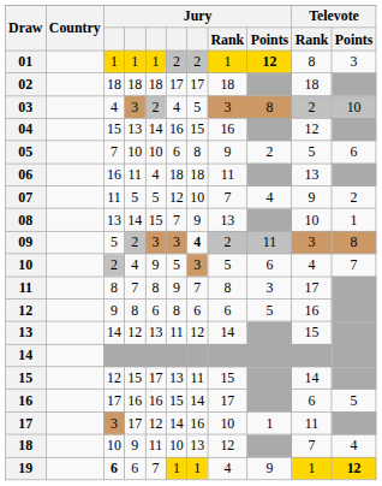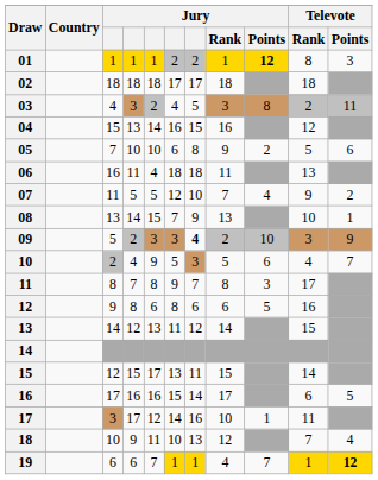03 | Televote / Points: 10 -> 11
09 | Jury / Points: 11 -> 10
09 | Televote / Points: 8 -> 9
19 | column 3: bold -> normal
19 | Jury / Points: 9 -> 7
